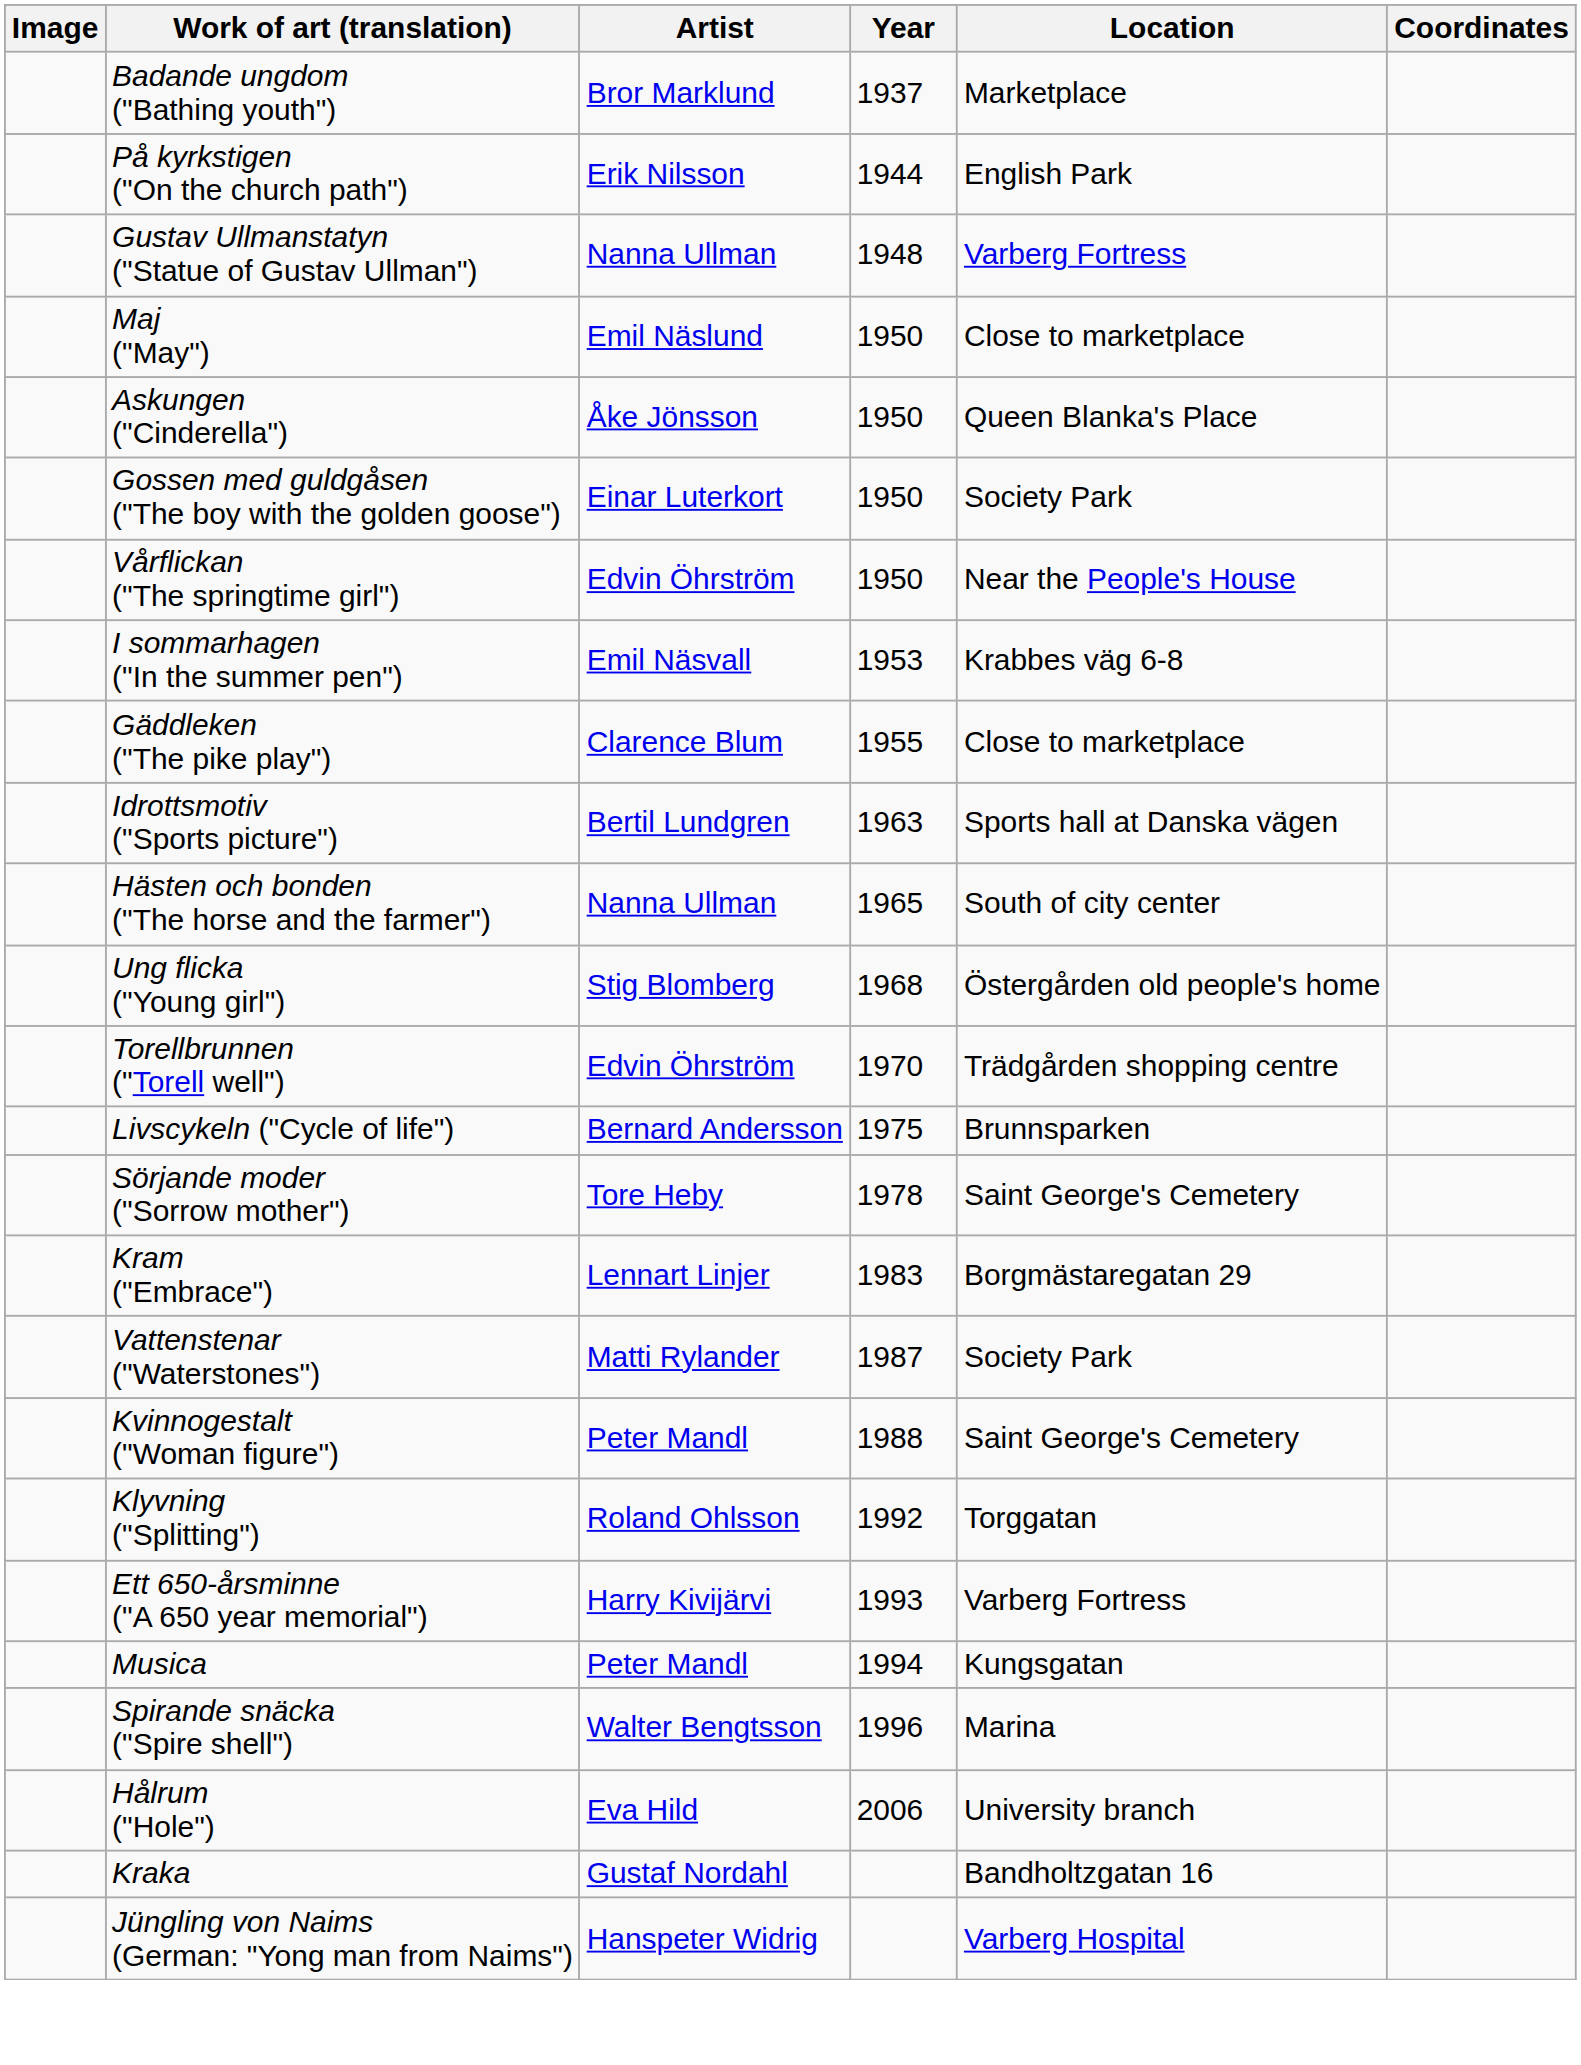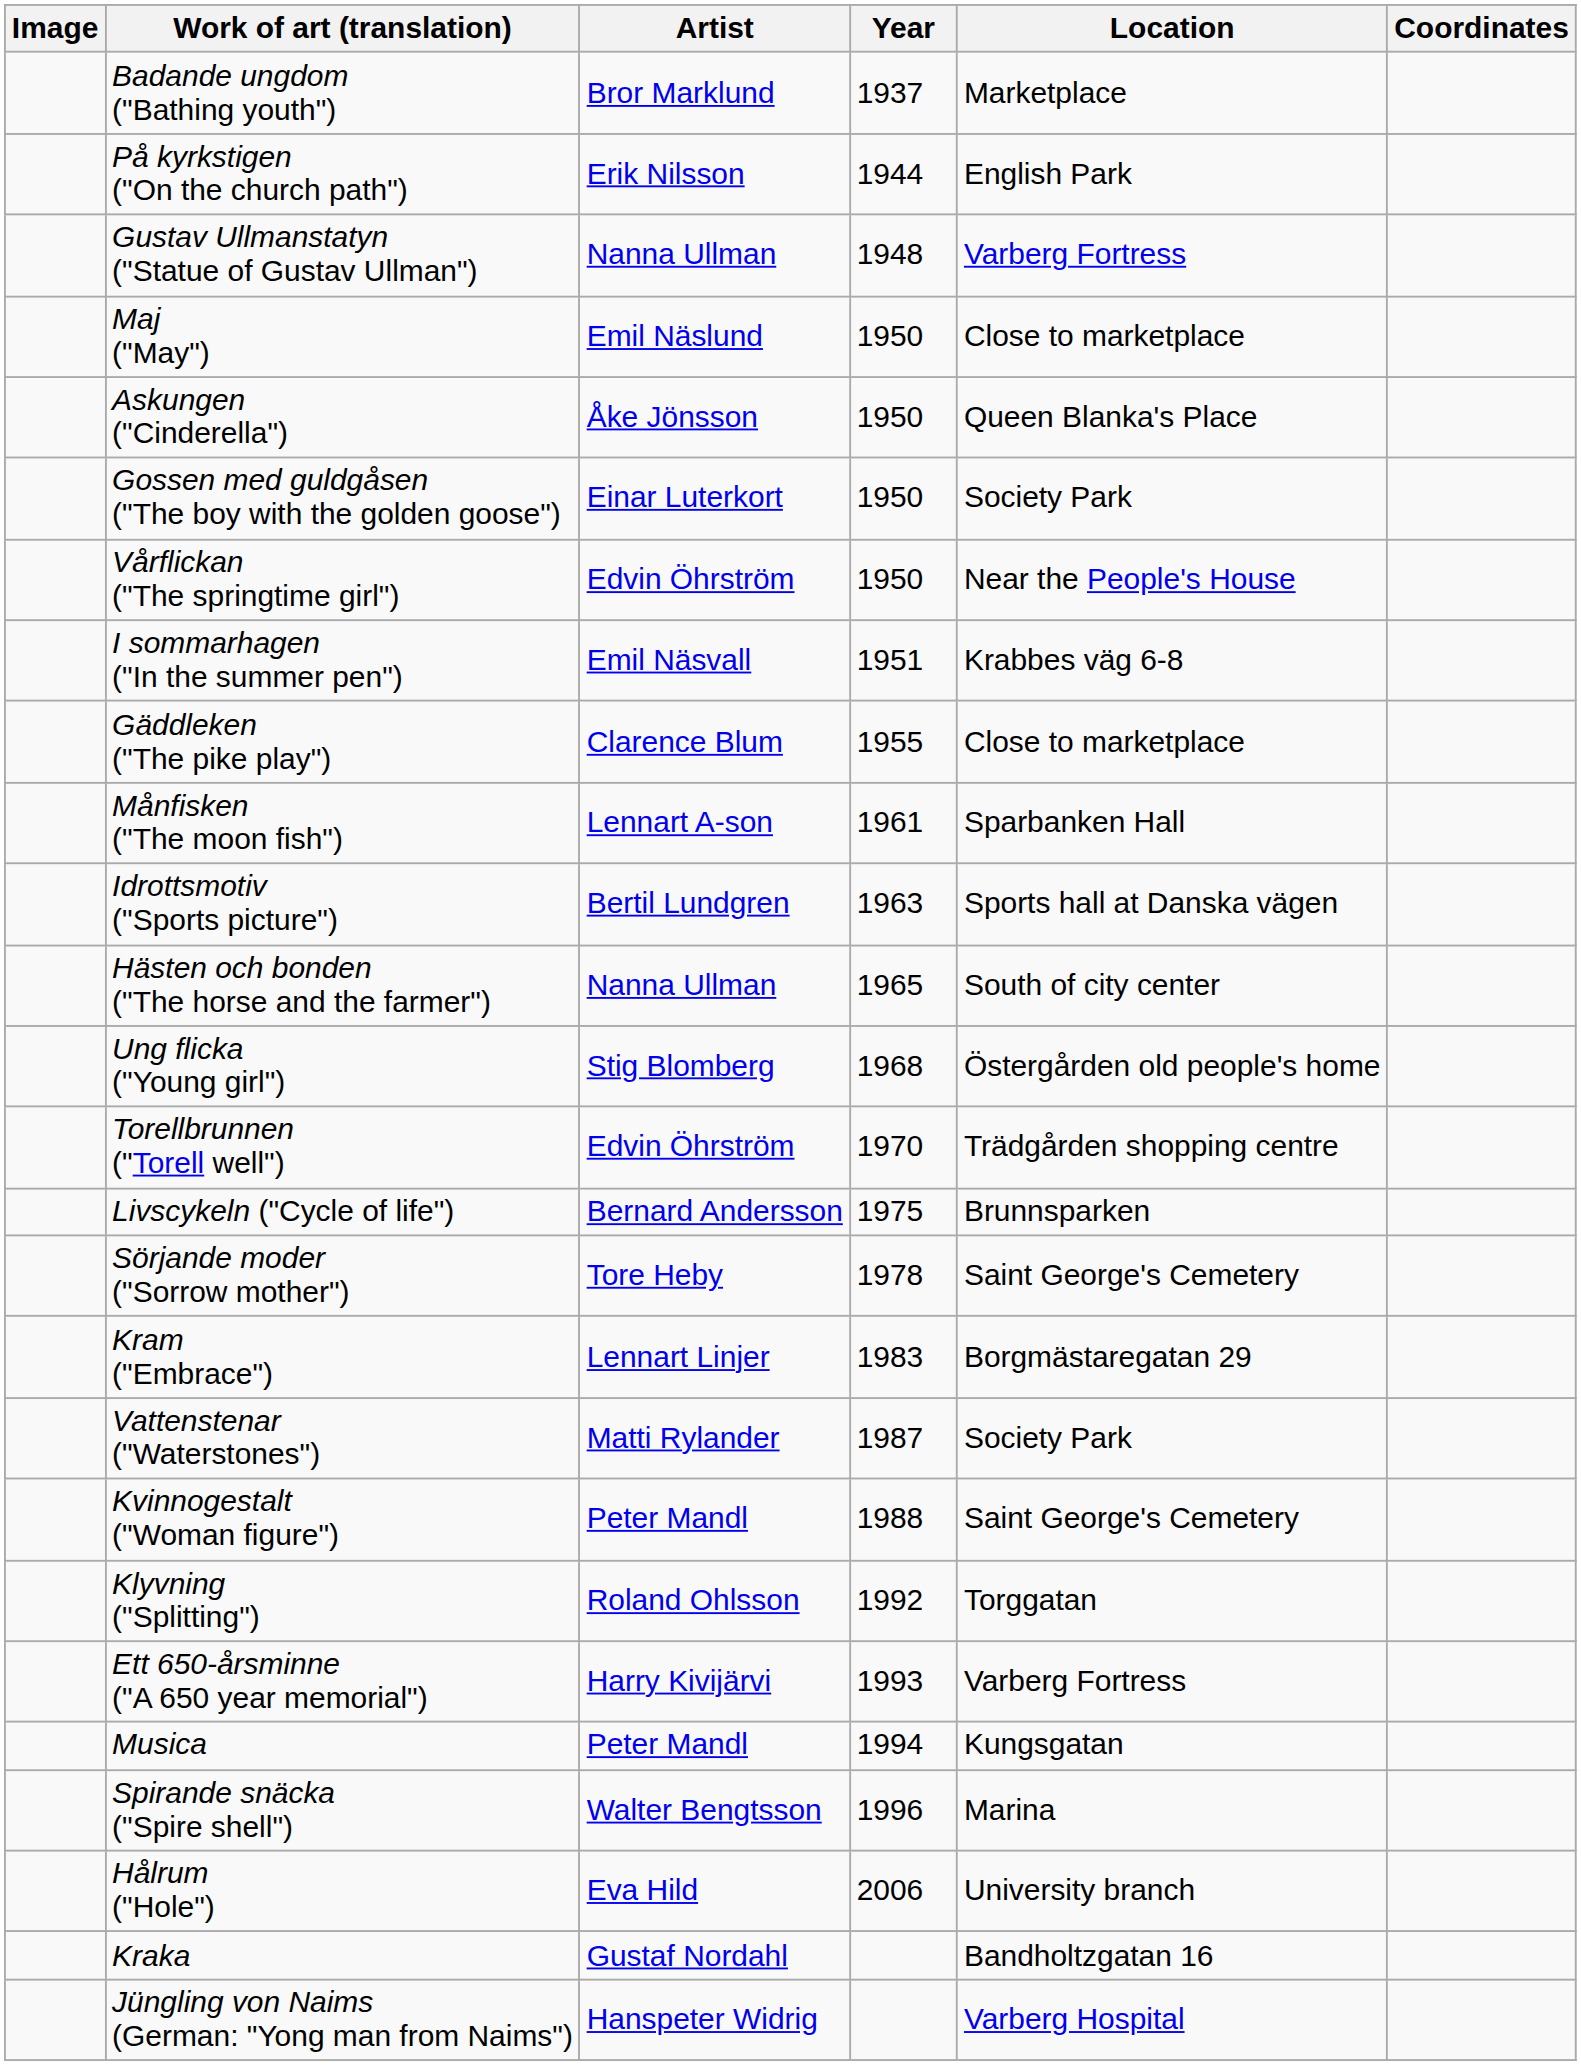I sommarhagen ("In the summer pen") | Year: 1953 -> 1951
+ row: Månfisken ("The moon fish") | Lennart A-son | 1961 | Sparbanken Hall
